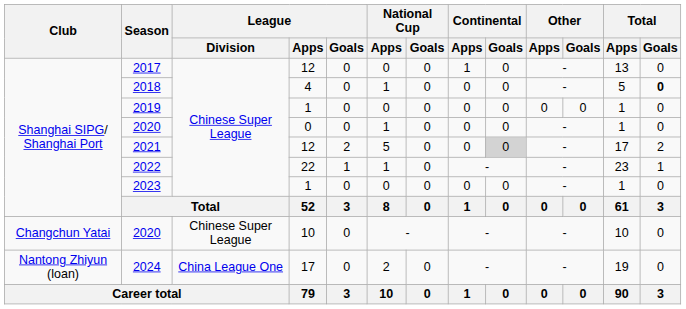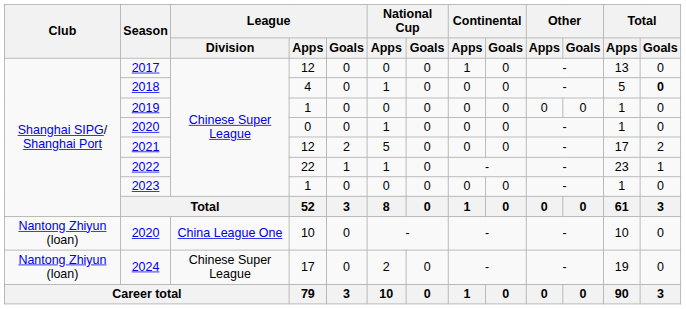2021 | Continental / Goals: lightgrey background -> no background
2020 / 10 | Club: Changchun Yatai -> Nantong Zhiyun (loan)
2020 / 10 | League / Division: Chinese Super League -> China League One
2024 | League / Division: China League One -> Chinese Super League
